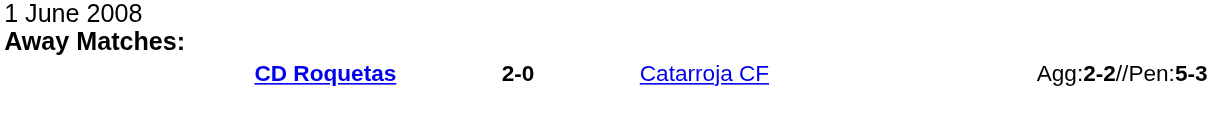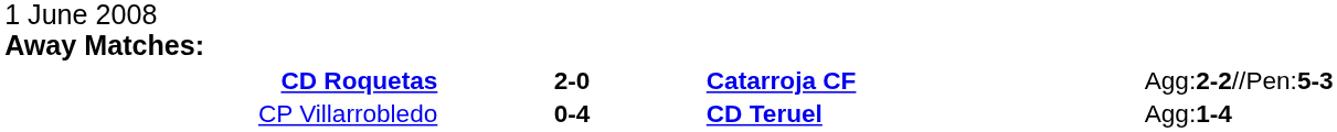CD Roquetas | column 3: normal -> bold
+ row: CP Villarrobledo | 0-4 | CD Teruel | Agg:1-4
